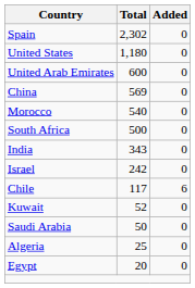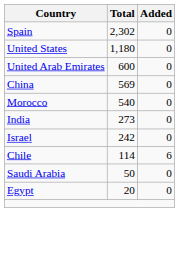- row: South Africa | 500 | 0
India | Total: 343 -> 273
Chile | Total: 117 -> 114
- row: Kuwait | 52 | 0
- row: Algeria | 25 | 0
